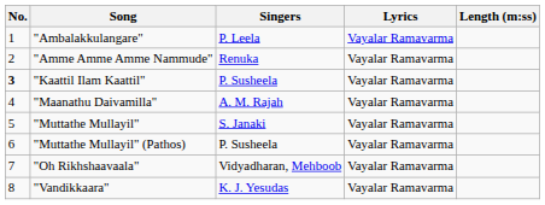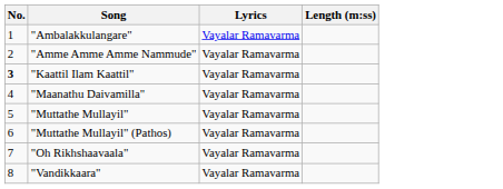- column: Singers | P. Leela | Renuka | P. Susheela | A. M. Rajah | S. Janaki | P. Susheela | Vidyadharan, Mehboob | K. J. Yesudas
